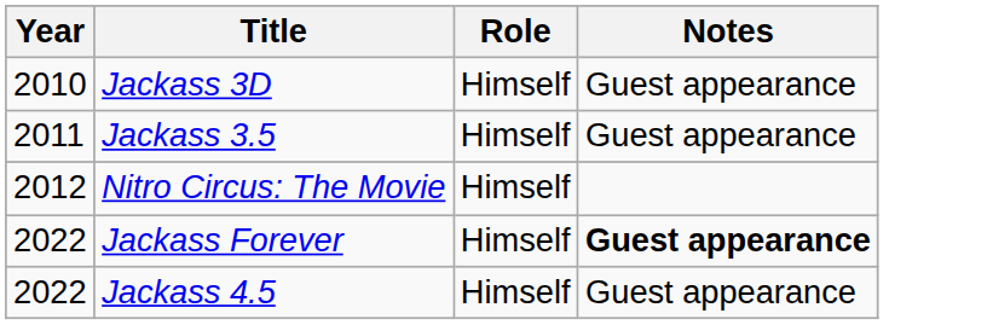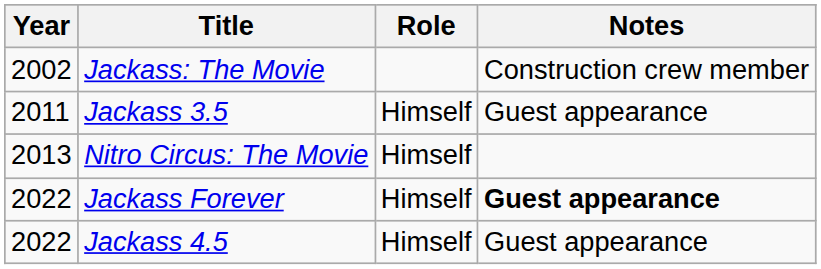+ row: 2002 | Jackass: The Movie | Construction crew member
- row: 2010 | Jackass 3D | Himself | Guest appearance
Nitro Circus: The Movie | Year: 2012 -> 2013
